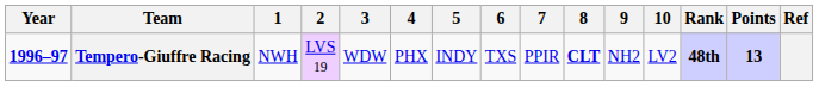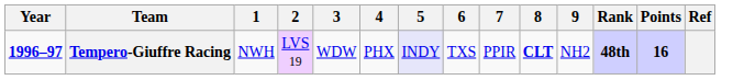- column: 10 | LV2
Tempero-Giuffre Racing | 5: no background -> lavender background
Tempero-Giuffre Racing | Points: 13 -> 16
